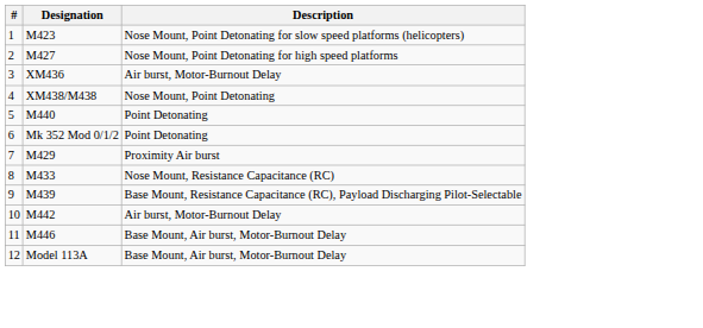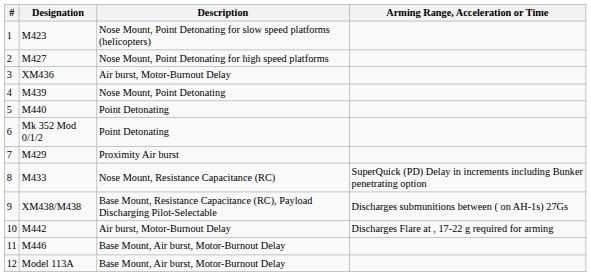+ column: Arming Range, Acceleration or Time | SuperQuick (PD) Delay in increments including Bunker penetrating option | Discharges submunitions between ( on AH-1s) 27Gs | Discharges Flare at , 17-22 g required for arming
4 | Designation: XM438/M438 -> M439
9 | Designation: M439 -> XM438/M438
